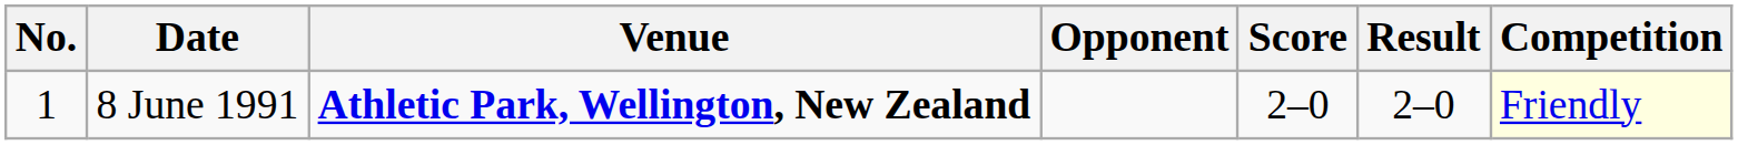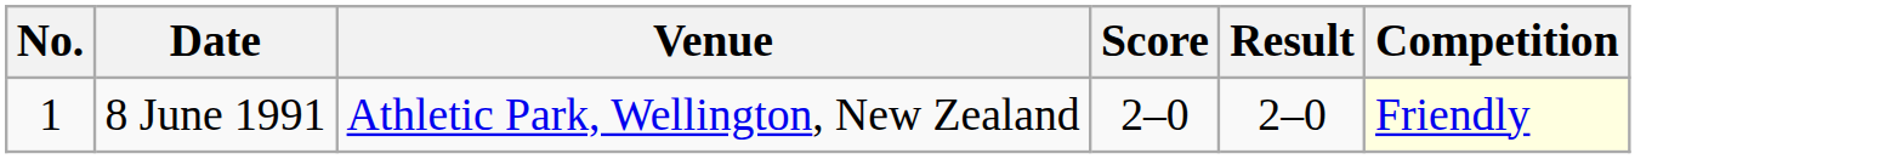- column: Opponent
8 June 1991 | Venue: bold -> normal
